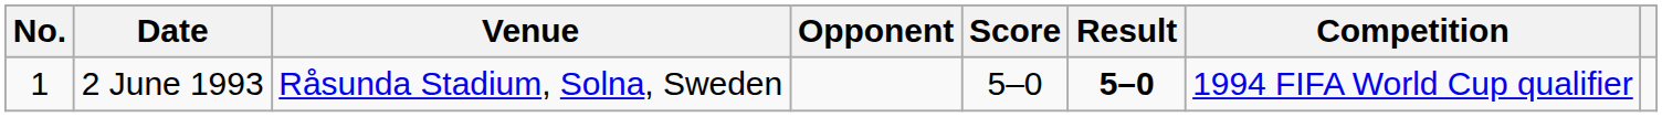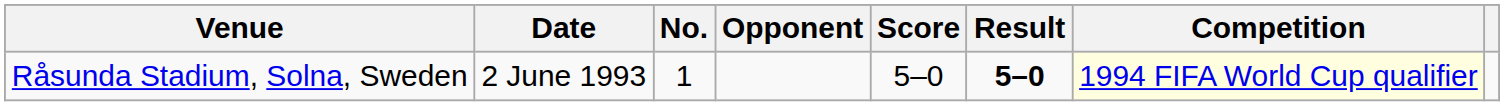columns swapped: No. <-> Venue
2 June 1993 | Competition: no background -> lightyellow background
